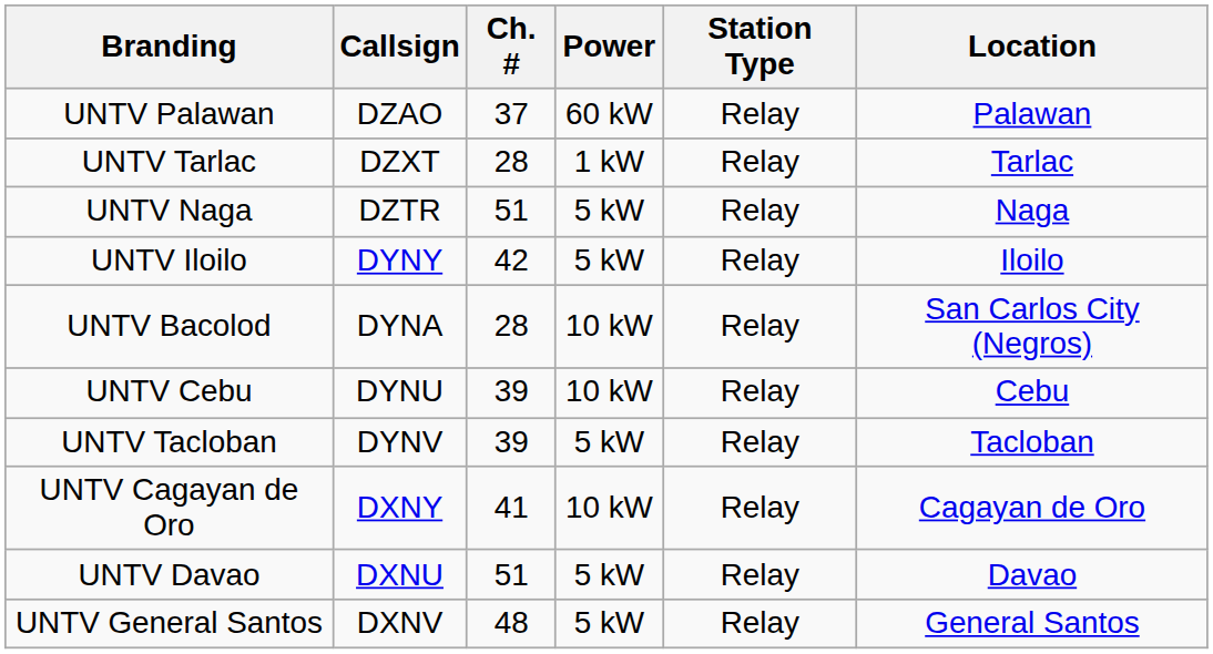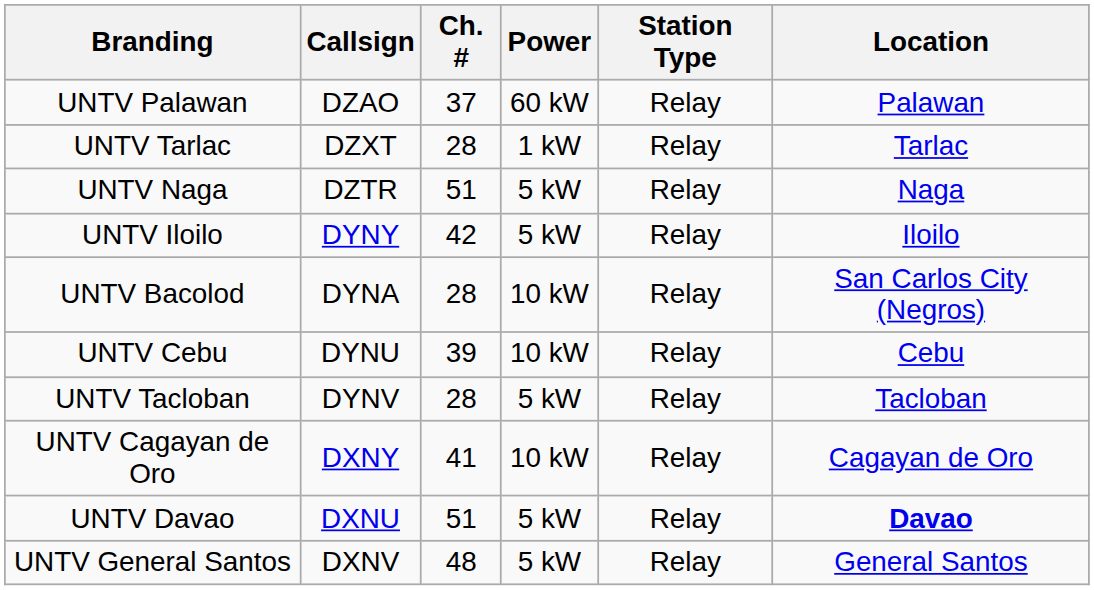UNTV Tacloban | Ch. #: 39 -> 28
UNTV Davao | Location: normal -> bold
